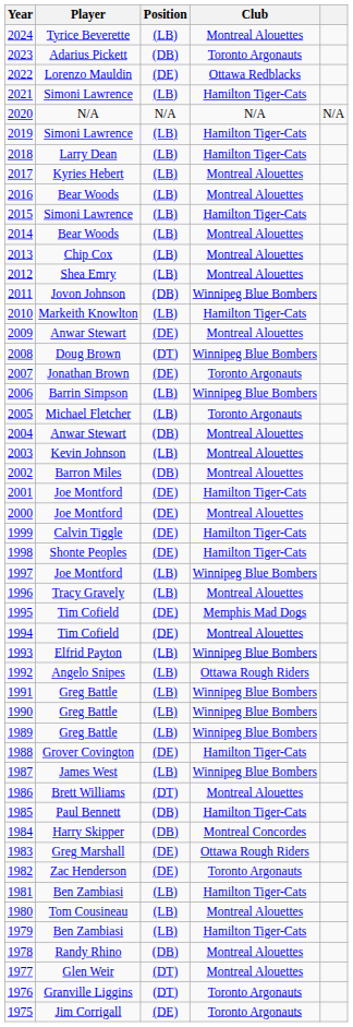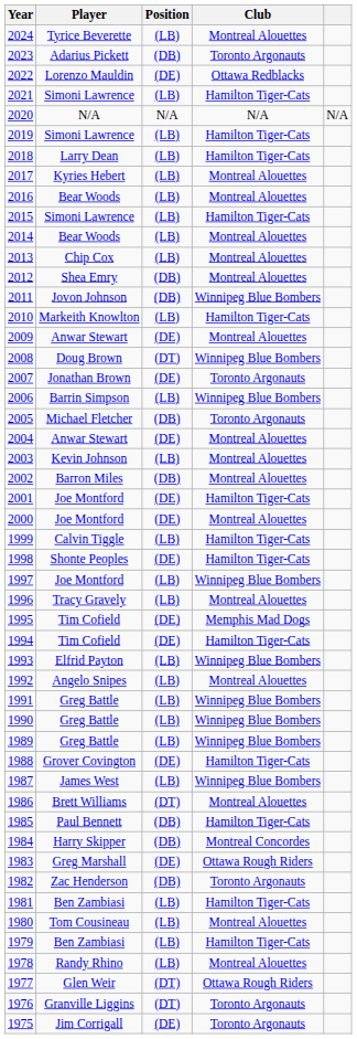2012 | Position: (LB) -> (DB)
2005 | Position: (LB) -> (DB)
2004 | Position: (DB) -> (DE)
1999 | Position: (DE) -> (LB)
1994 | Club: Montreal Alouettes -> Hamilton Tiger-Cats
1992 | Club: Ottawa Rough Riders -> Montreal Alouettes
1982 | Position: (DE) -> (DB)
1978 | Position: (DB) -> (LB)
1977 | Club: Montreal Alouettes -> Ottawa Rough Riders
